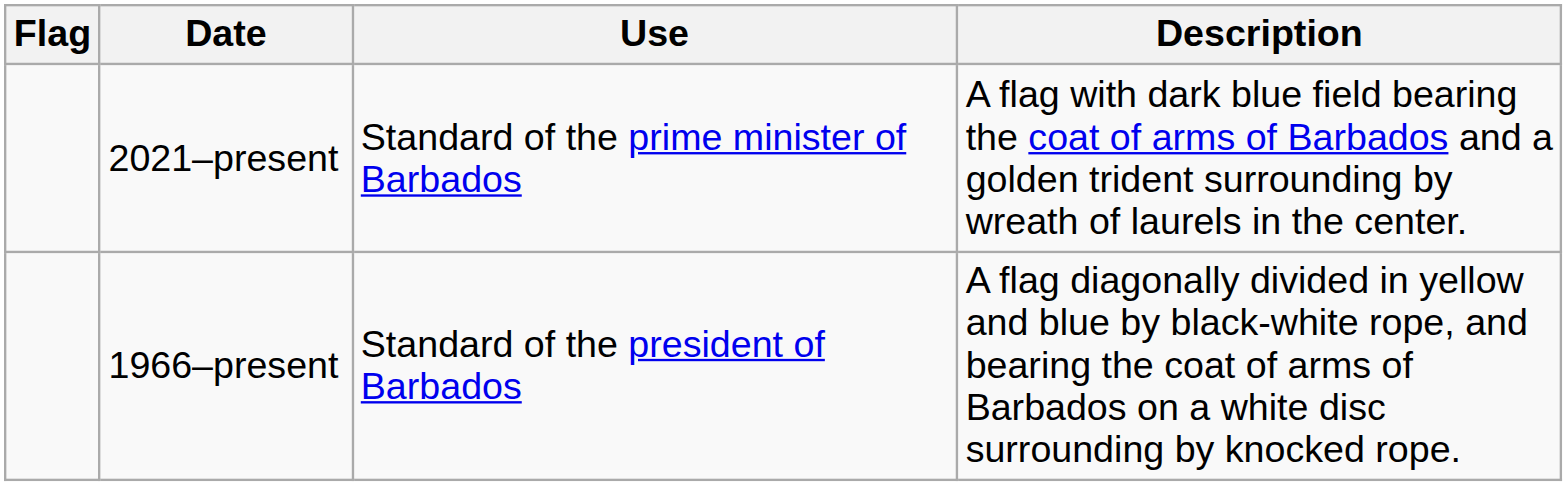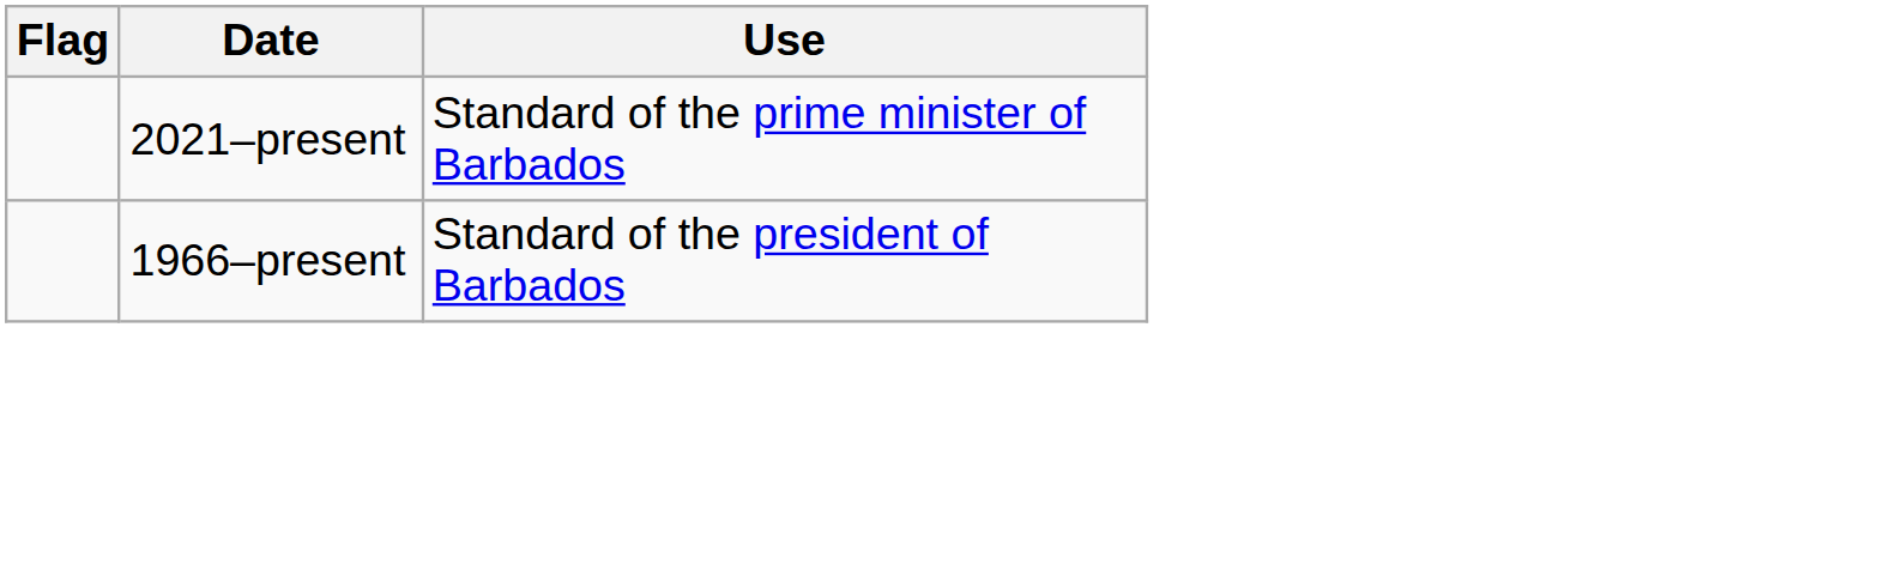- column: Description | A flag with dark blue field bearing the coat of arms of Barbados and a golden trident surrounding by wreath of laurels in the center. | A flag diagonally divided in yellow and blue by black-white rope, and bearing the coat of arms of Barbados on a white disc surrounding by knocked rope.
